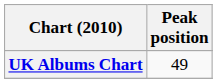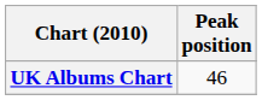UK Albums Chart | Peak position: 49 -> 46
